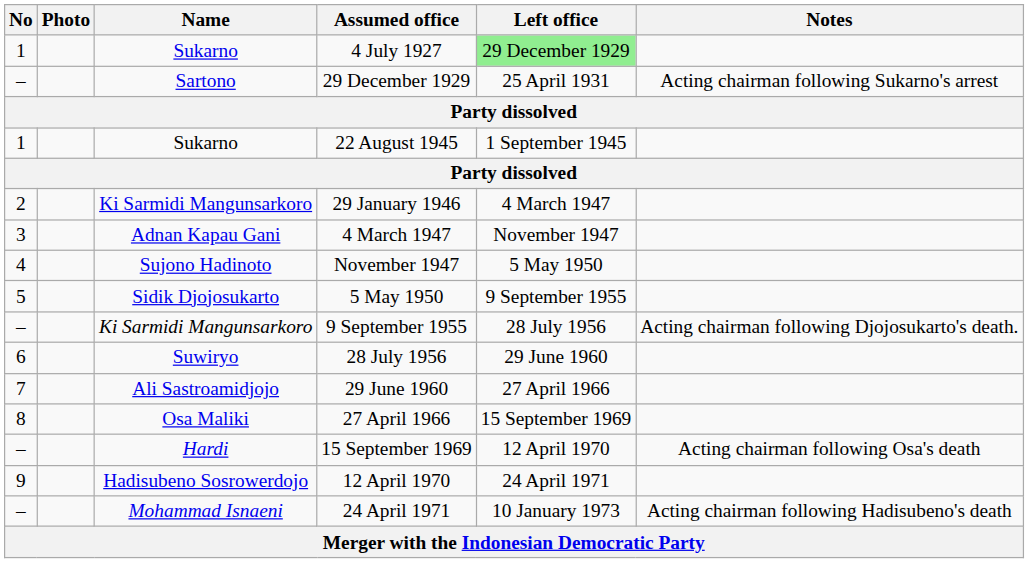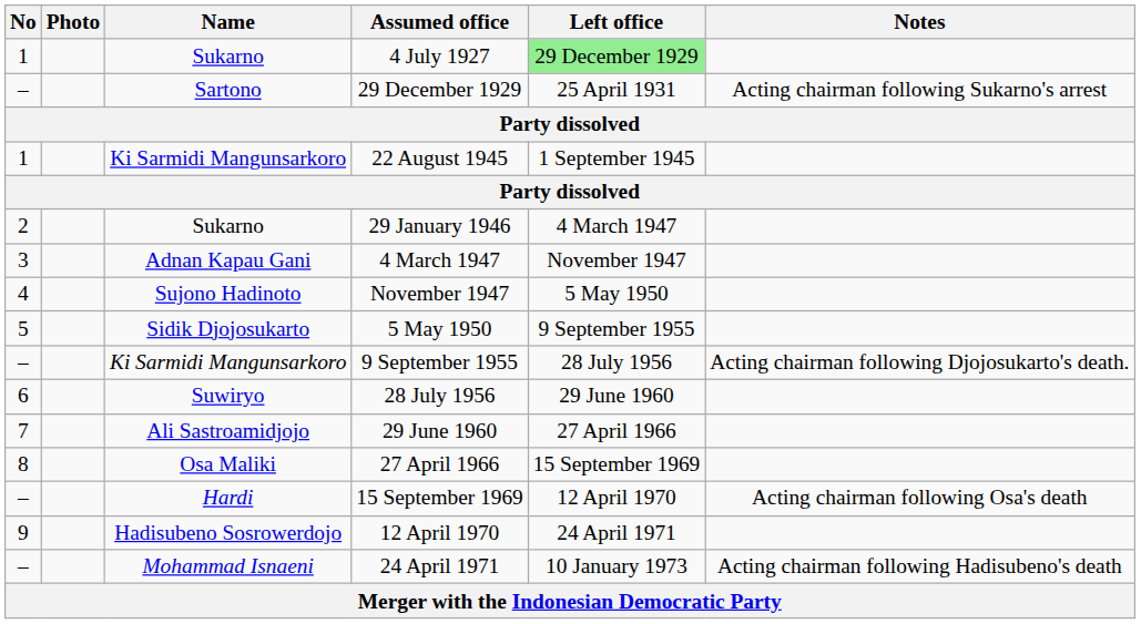22 August 1945 | Name: Sukarno -> Ki Sarmidi Mangunsarkoro
29 January 1946 | Name: Ki Sarmidi Mangunsarkoro -> Sukarno
